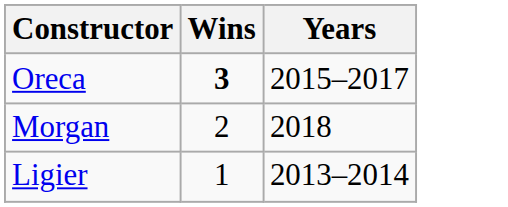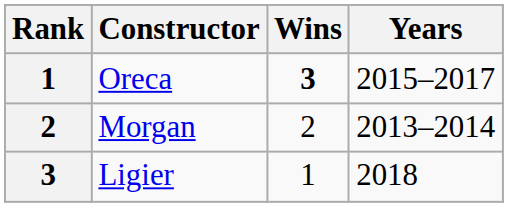+ column: Rank | 1 | 2 | 3
Morgan | Years: 2018 -> 2013–2014
Ligier | Years: 2013–2014 -> 2018
